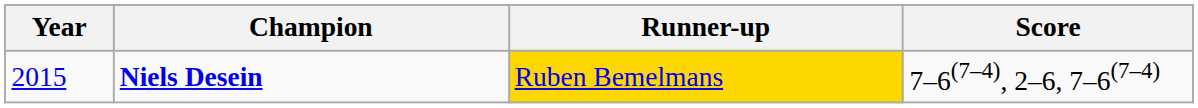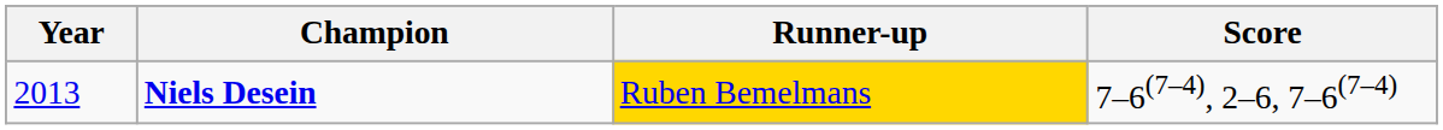Niels Desein | Year: 2015 -> 2013
